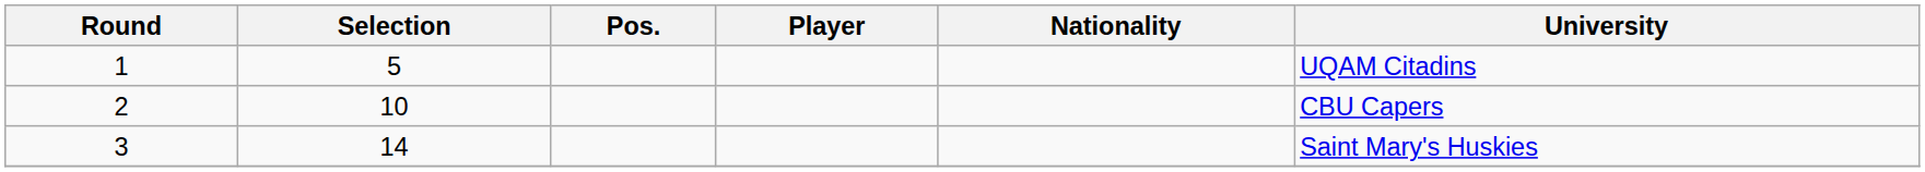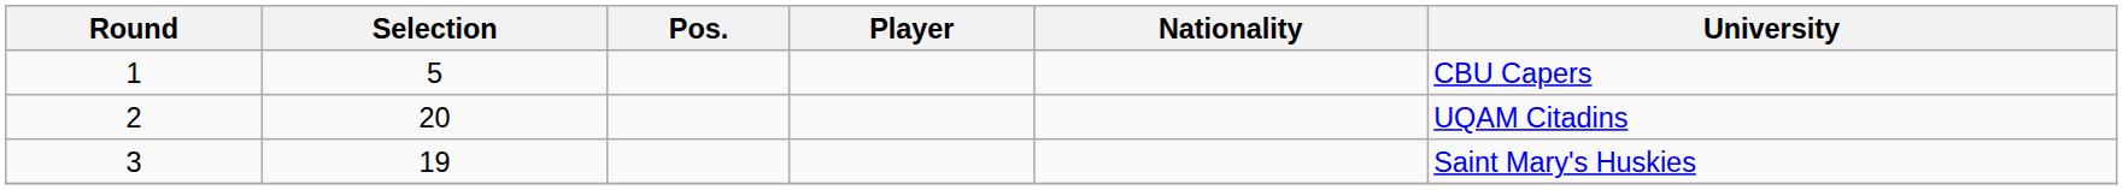1 | University: UQAM Citadins -> CBU Capers
2 | Selection: 10 -> 20
2 | University: CBU Capers -> UQAM Citadins
3 | Selection: 14 -> 19
